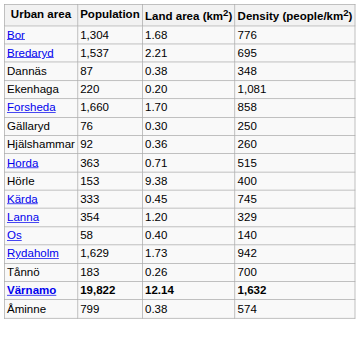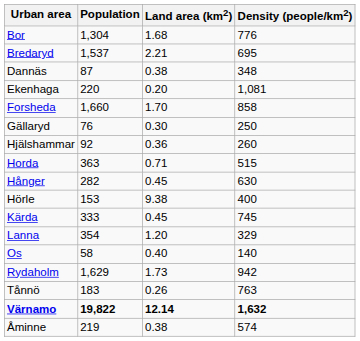+ row: Hånger | 282 | 0.45 | 630
Tånnö | Density (people/km2): 700 -> 763
Åminne | Population: 799 -> 219
